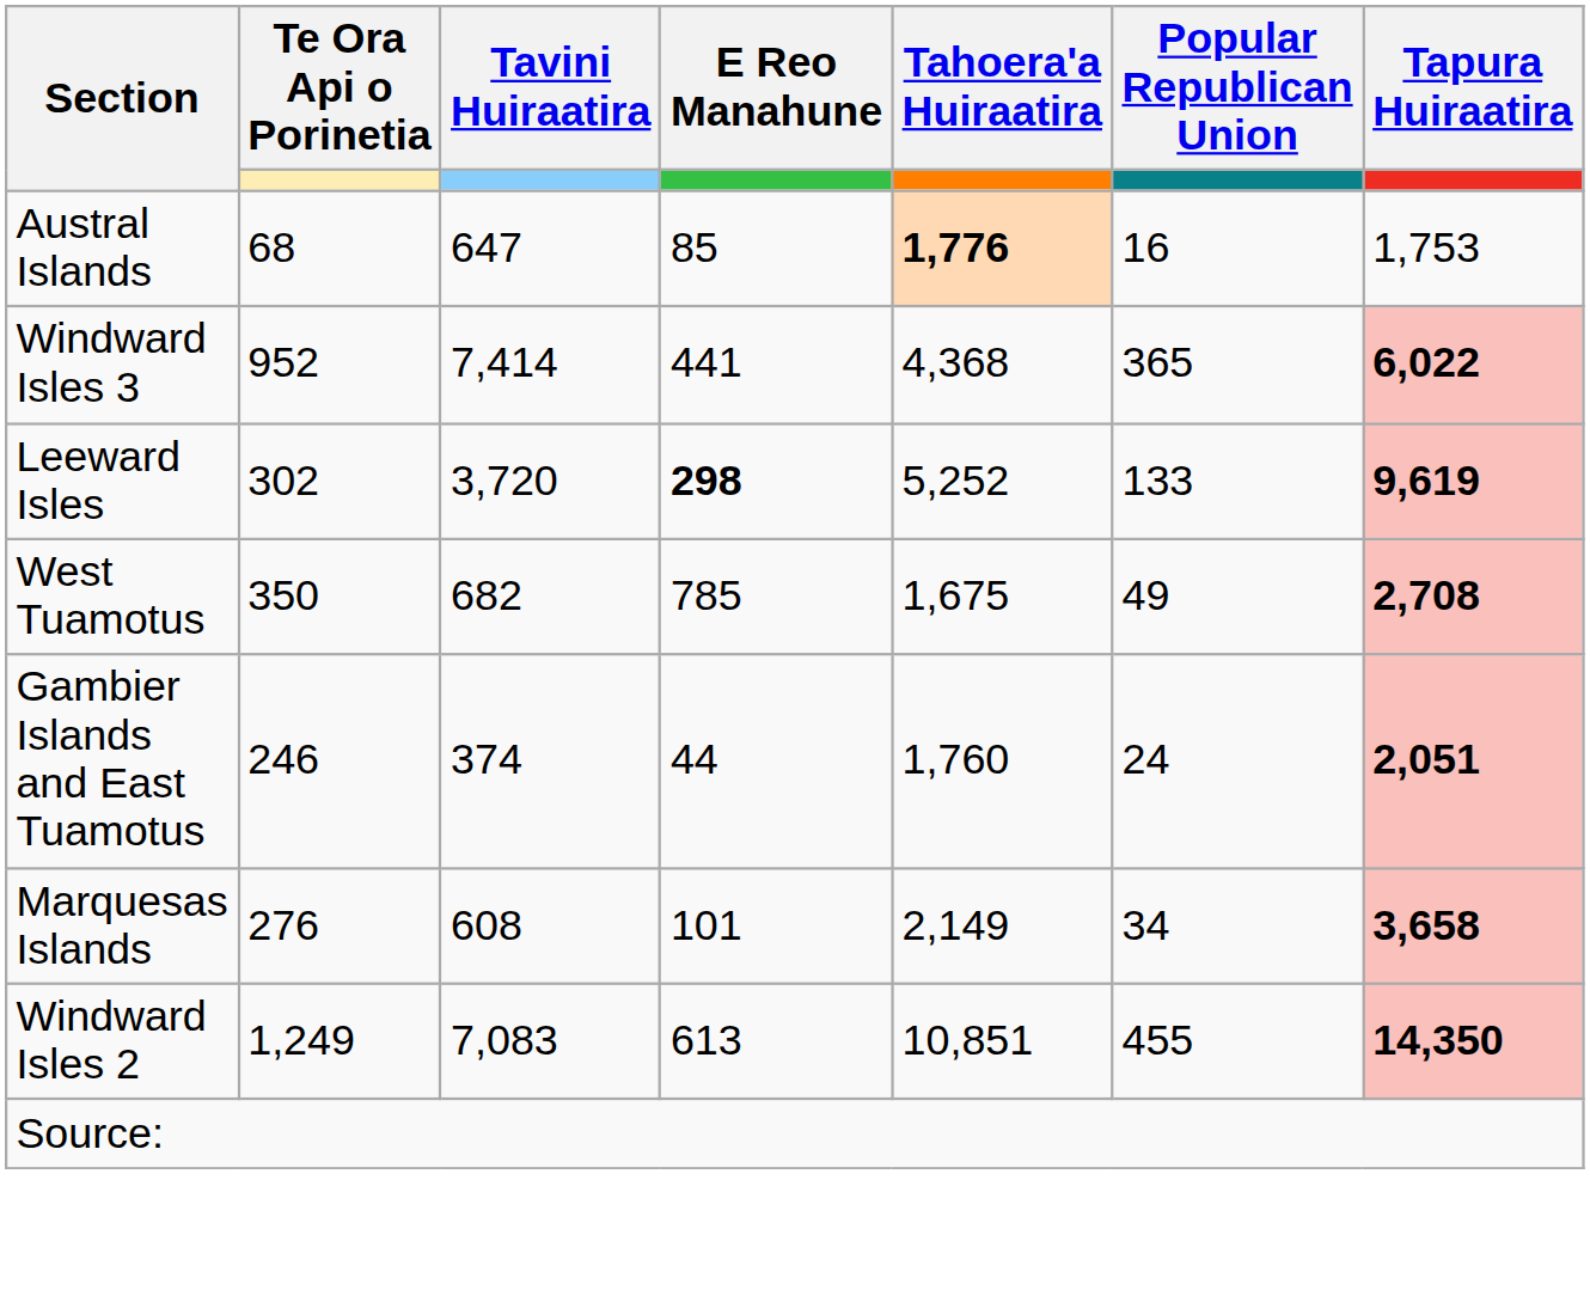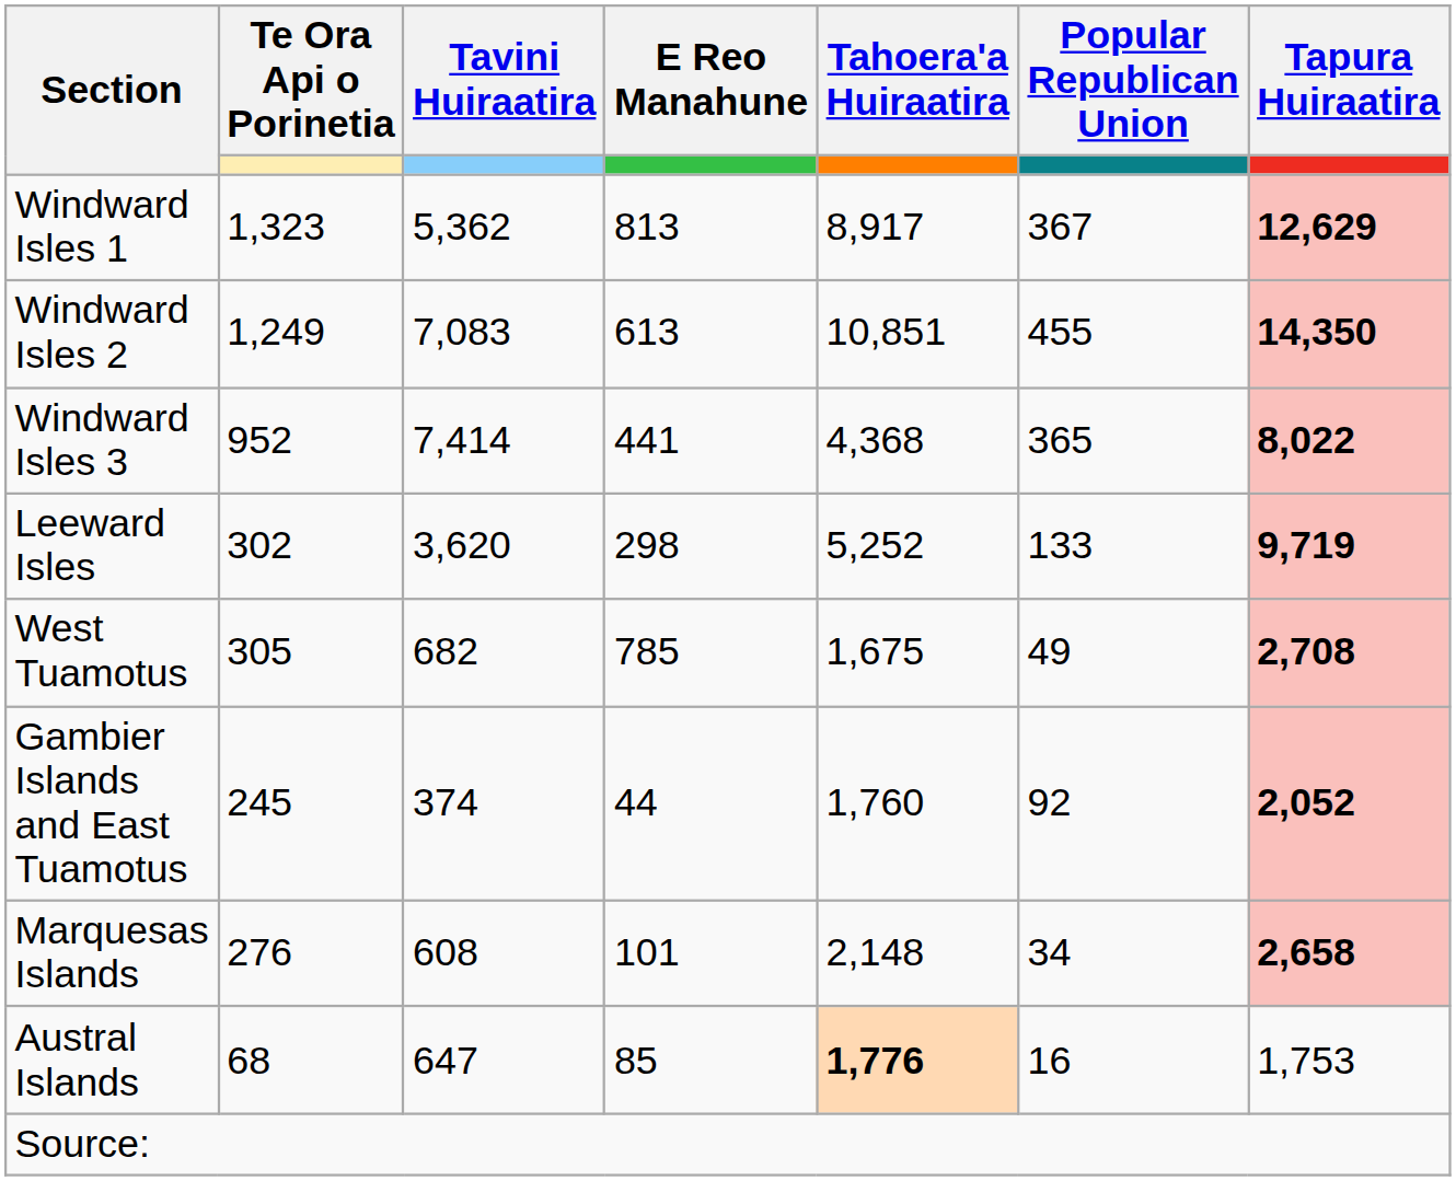+ row: Windward Isles 1 | 1,323 | 5,362 | 813 | 8,917 | 367 | 12,629
rows swapped: Windward Isles 2 <-> Austral Islands
Windward Isles 3 | Tapura Huiraatira: 6,022 -> 8,022
Leeward Isles | Tavini Huiraatira: 3,720 -> 3,620
Leeward Isles | E Reo Manahune: bold -> normal
Leeward Isles | Tapura Huiraatira: 9,619 -> 9,719
West Tuamotus | Te Ora Api o Porinetia: 350 -> 305
Gambier Islands and East Tuamotus | Te Ora Api o Porinetia: 246 -> 245
Gambier Islands and East Tuamotus | Popular Republican Union: 24 -> 92
Gambier Islands and East Tuamotus | Tapura Huiraatira: 2,051 -> 2,052
Marquesas Islands | Tahoera'a Huiraatira: 2,149 -> 2,148
Marquesas Islands | Tapura Huiraatira: 3,658 -> 2,658
